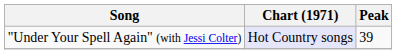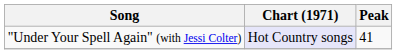"Under Your Spell Again" (with Jessi Colter) | Peak: 39 -> 41
